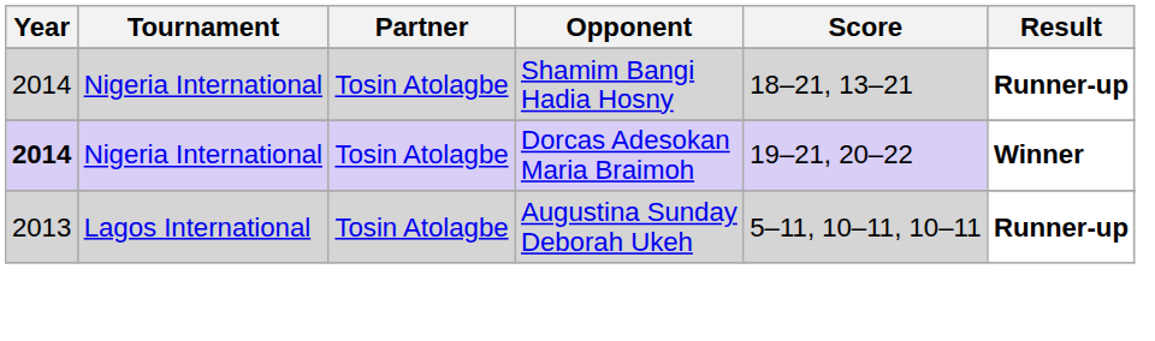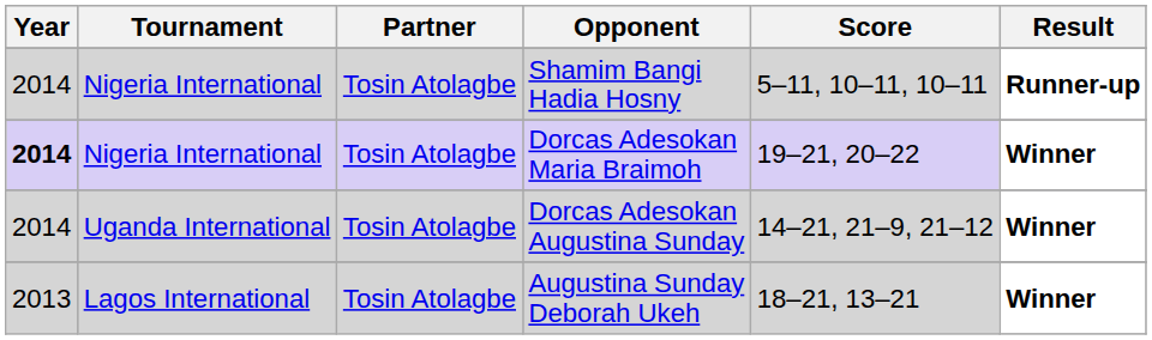Shamim Bangi Hadia Hosny | Score: 18–21, 13–21 -> 5–11, 10–11, 10–11
+ row: 2014 | Uganda International | Tosin Atolagbe | Dorcas Adesokan Augustina Sunday | 14–21, 21–9, 21–12 | Winner
Augustina Sunday Deborah Ukeh | Score: 5–11, 10–11, 10–11 -> 18–21, 13–21
Augustina Sunday Deborah Ukeh | Result: Runner-up -> Winner
